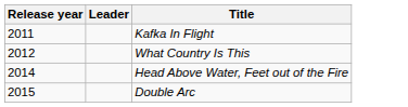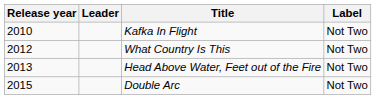+ column: Label | Not Two | Not Two | Not Two | Not Two
Kafka In Flight | Release year: 2011 -> 2010
Head Above Water, Feet out of the Fire | Release year: 2014 -> 2013
